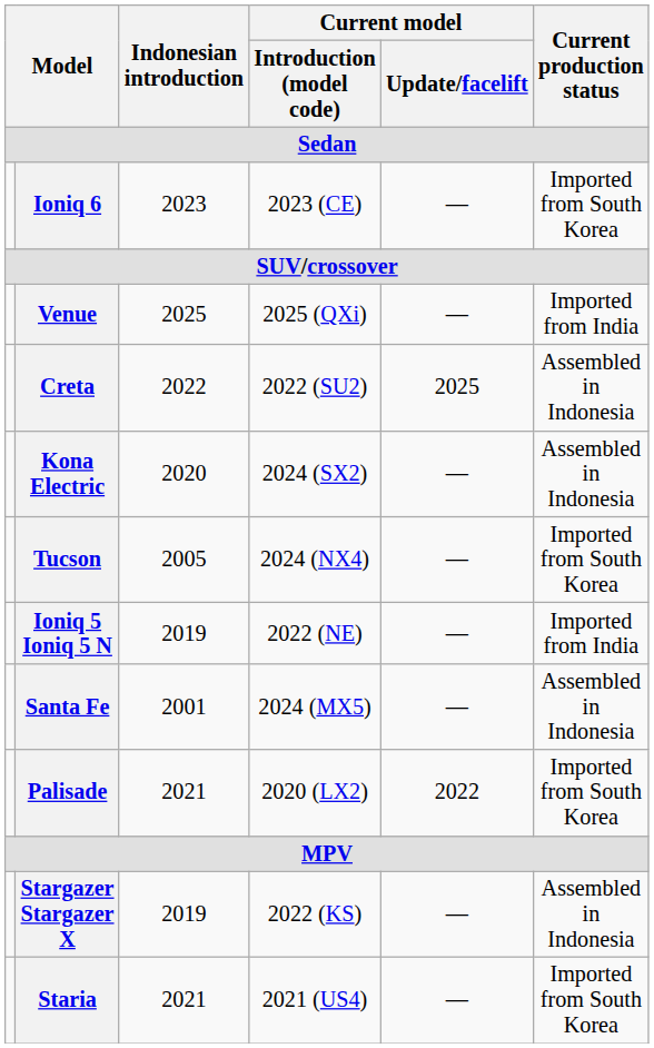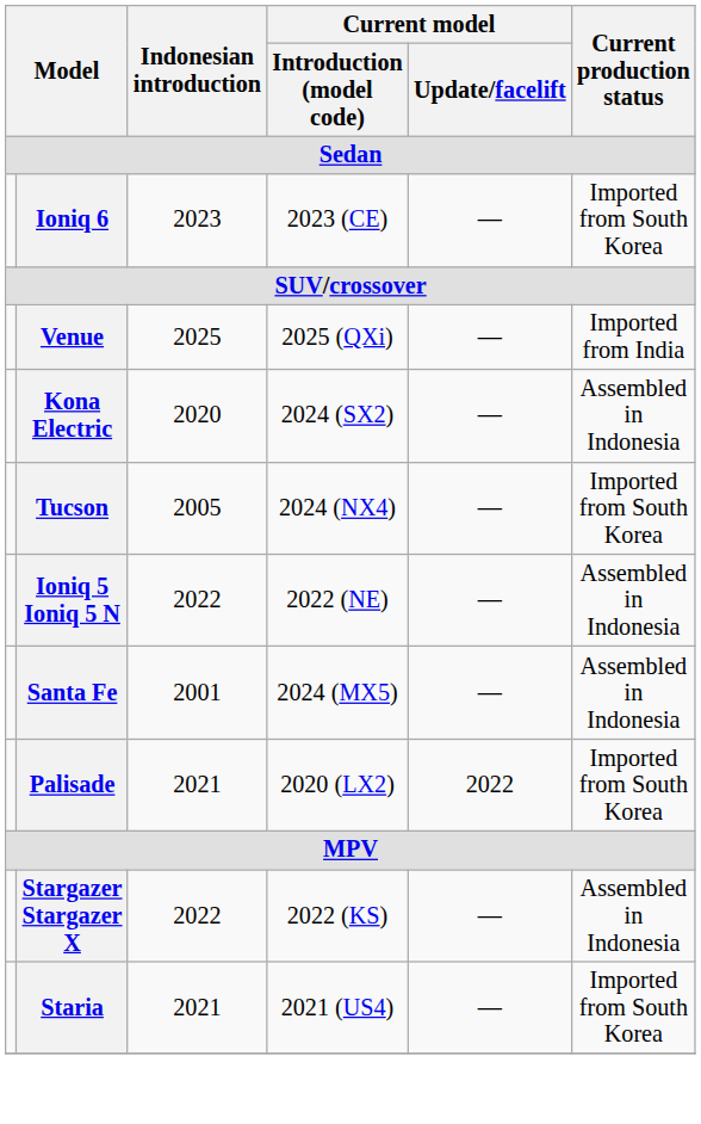- row: Creta | 2022 | 2022 (SU2) | 2025 | Assembled in Indonesia
Ioniq 5 Ioniq 5 N | Indonesian introduction: 2019 -> 2022
Ioniq 5 Ioniq 5 N | Current production status: Imported from India -> Assembled in Indonesia
Stargazer Stargazer X | Indonesian introduction: 2019 -> 2022
